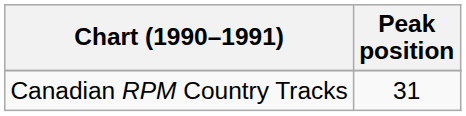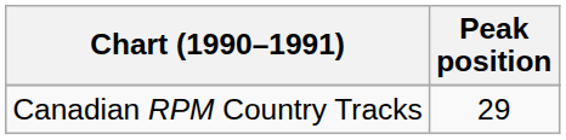Canadian RPM Country Tracks | Peak position: 31 -> 29
